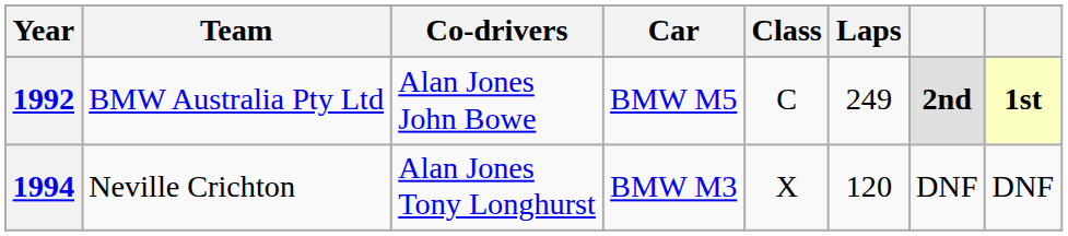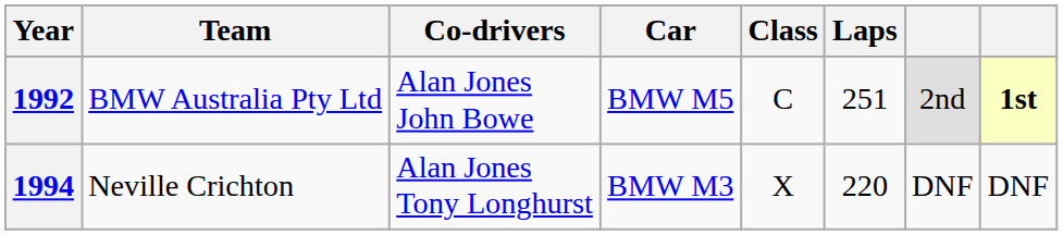1992 | Laps: 249 -> 251
1992 | column 7: bold -> normal
1994 | Laps: 120 -> 220
